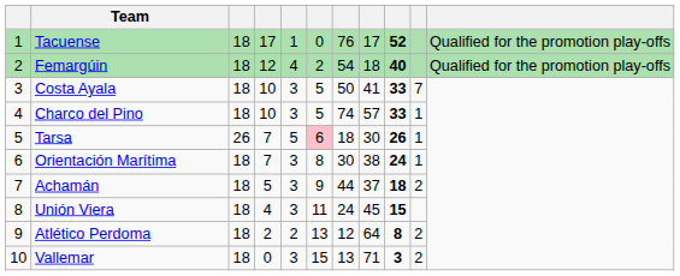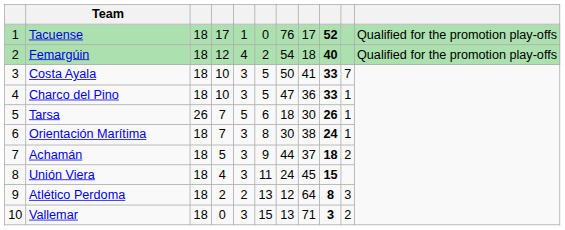Charco del Pino | column 7: 74 -> 47
Charco del Pino | column 8: 57 -> 36
Tarsa | column 6: pink background -> no background
Atlético Perdoma | column 10: 2 -> 3
